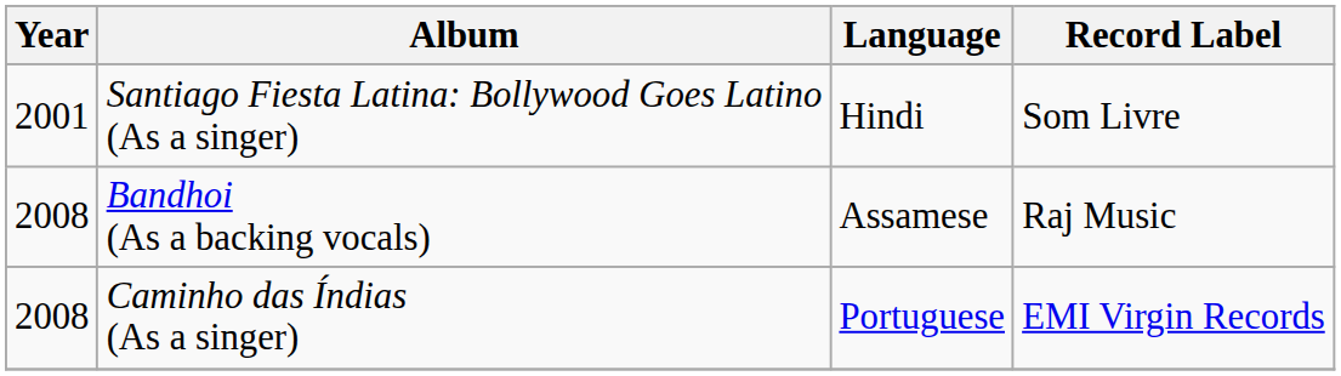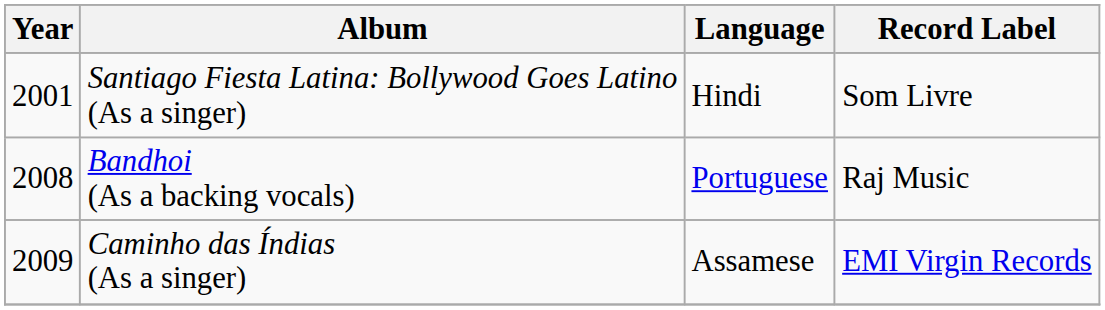Bandhoi (As a backing vocals) | Language: Assamese -> Portuguese
Caminho das Índias (As a singer) | Year: 2008 -> 2009
Caminho das Índias (As a singer) | Language: Portuguese -> Assamese
